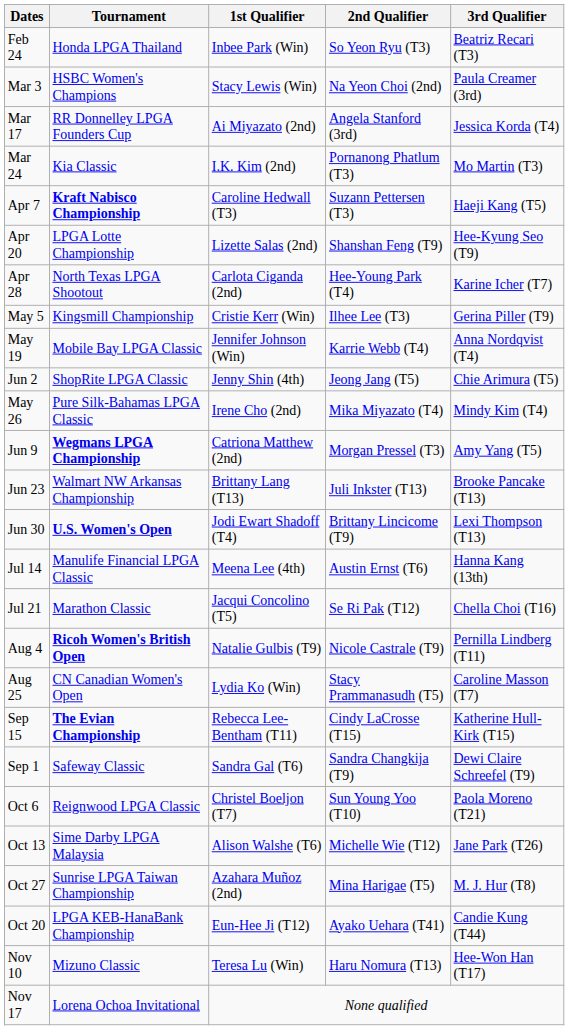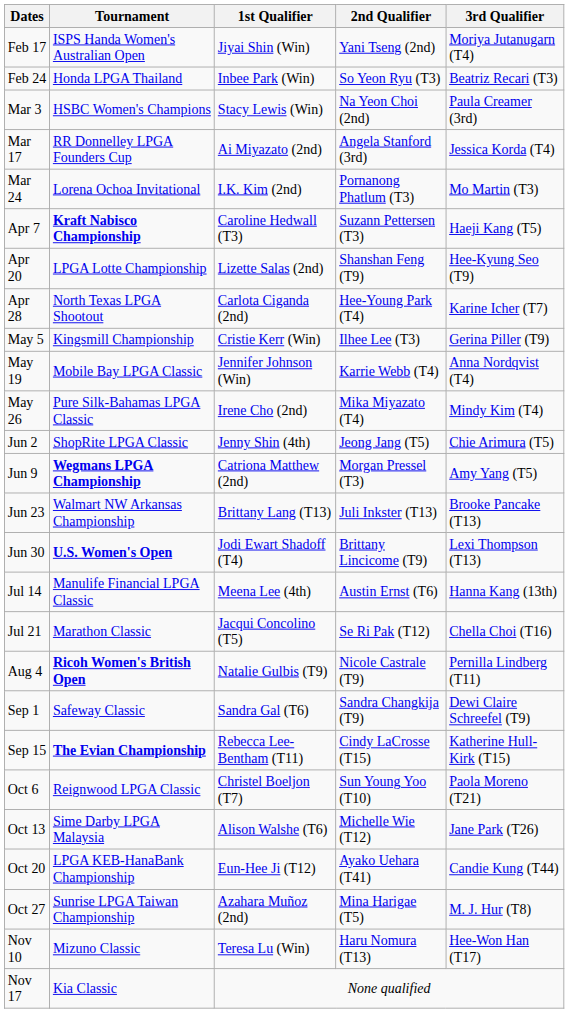+ row: Feb 17 | ISPS Handa Women's Australian Open | Jiyai Shin (Win) | Yani Tseng (2nd) | Moriya Jutanugarn (T4)
Mar 24 | Tournament: Kia Classic -> Lorena Ochoa Invitational
rows swapped: May 26 <-> Jun 2
- row: Aug 25 | CN Canadian Women's Open | Lydia Ko (Win) | Stacy Prammanasudh (T5) | Caroline Masson (T7)
rows swapped: Sep 1 <-> Sep 15
rows swapped: Oct 20 <-> Oct 27
Nov 17 | Tournament: Lorena Ochoa Invitational -> Kia Classic
